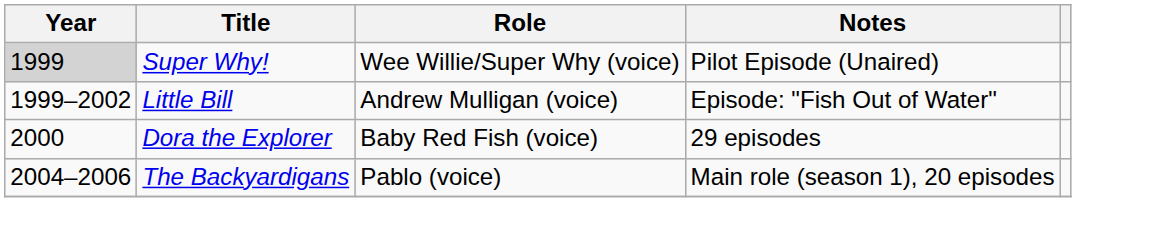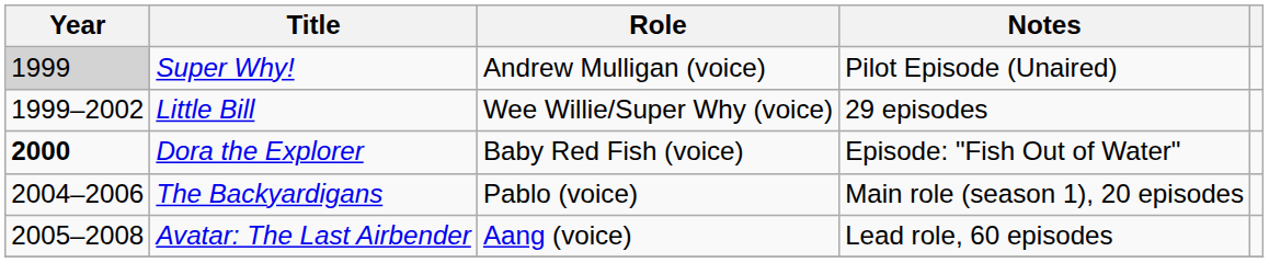Super Why! | Role: Wee Willie/Super Why (voice) -> Andrew Mulligan (voice)
Little Bill | Role: Andrew Mulligan (voice) -> Wee Willie/Super Why (voice)
Little Bill | Notes: Episode: "Fish Out of Water" -> 29 episodes
Dora the Explorer | Year: normal -> bold
Dora the Explorer | Notes: 29 episodes -> Episode: "Fish Out of Water"
+ row: 2005–2008 | Avatar: The Last Airbender | Aang (voice) | Lead role, 60 episodes
